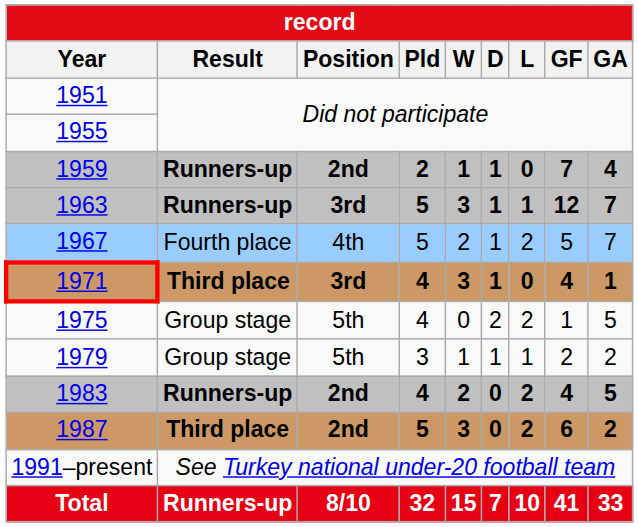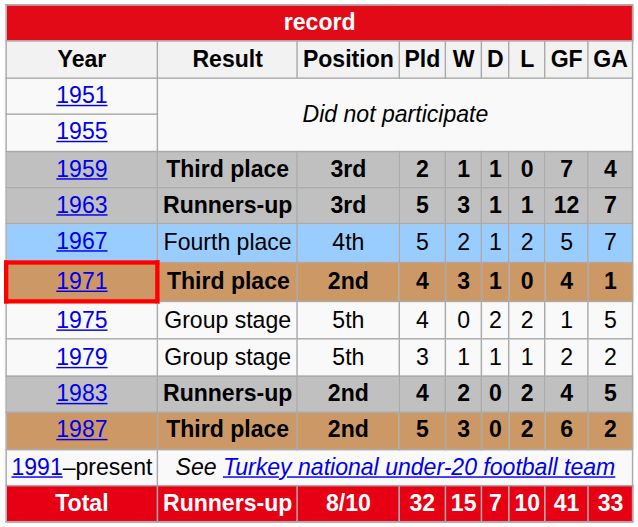1959 | record / Result: Runners-up -> Third place
1959 | record / Position: 2nd -> 3rd
1971 | record / Position: 3rd -> 2nd
